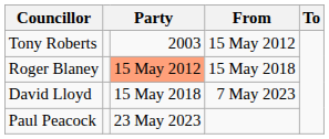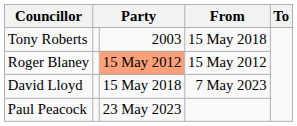Tony Roberts | From: 15 May 2012 -> 15 May 2018
Roger Blaney | From: 15 May 2018 -> 15 May 2012
